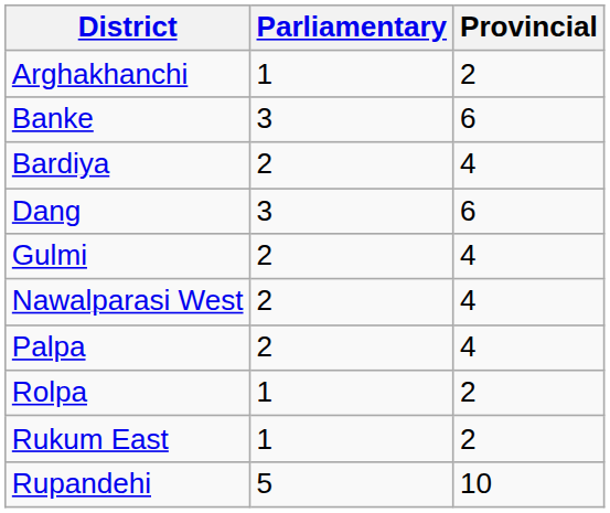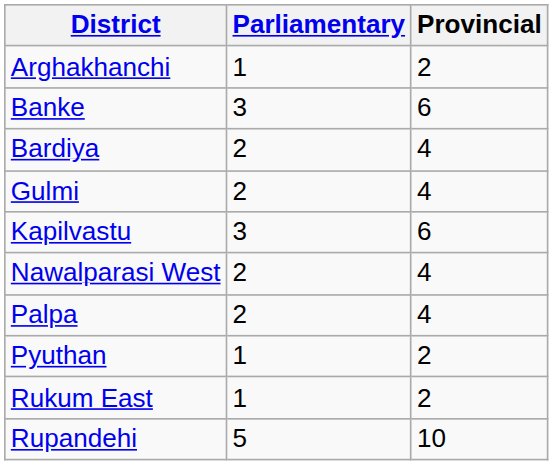- row: Dang | 3 | 6
+ row: Kapilvastu | 3 | 6
+ row: Pyuthan | 1 | 2
- row: Rolpa | 1 | 2
